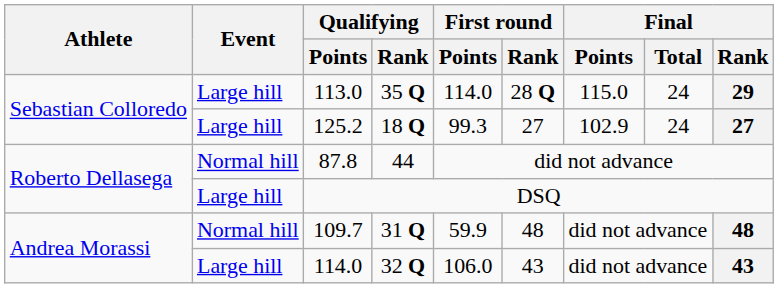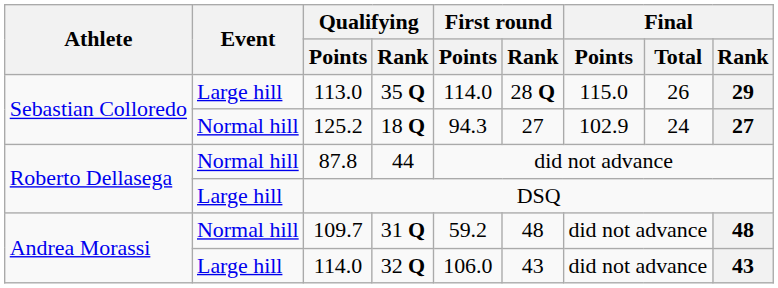113.0 | Final / Total: 24 -> 26
125.2 | Event: Large hill -> Normal hill
125.2 | First round / Points: 99.3 -> 94.3
109.7 | First round / Points: 59.9 -> 59.2
